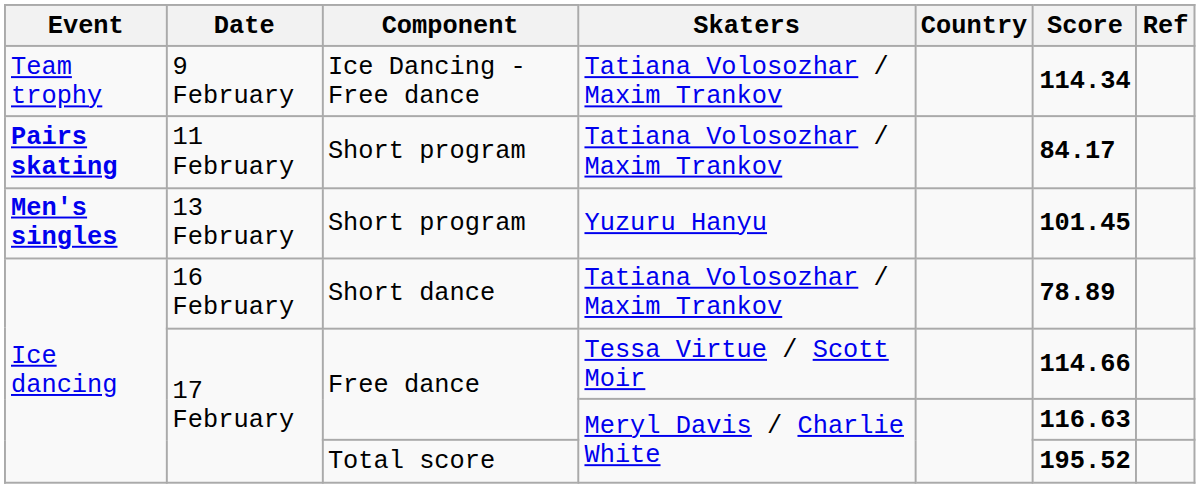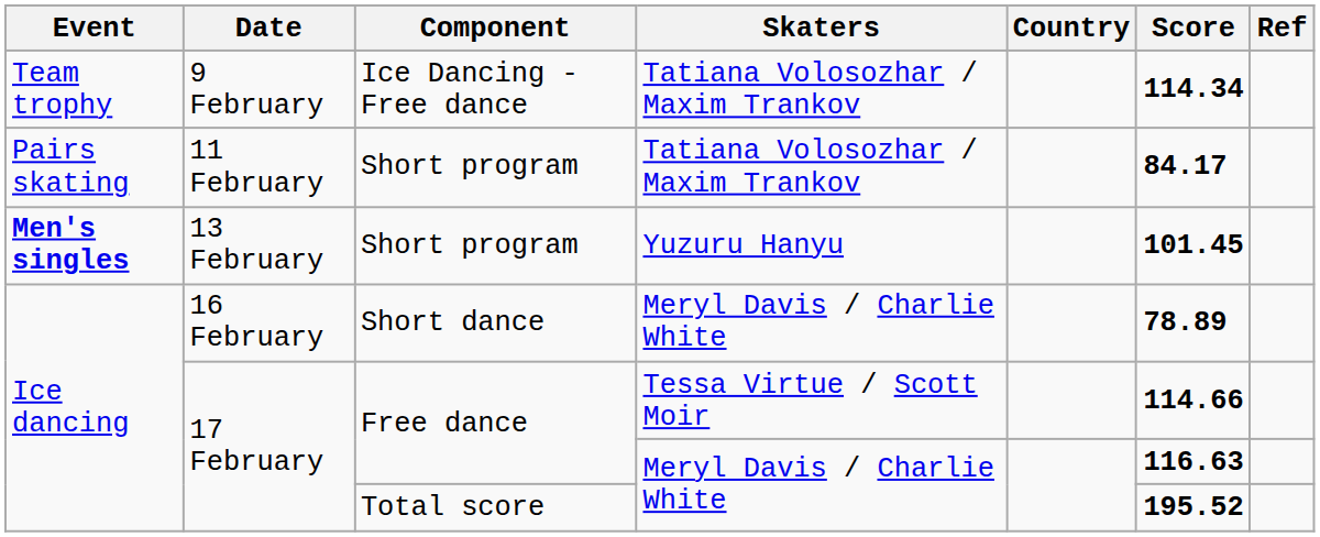11 February | Event: bold -> normal
16 February | Skaters: Tatiana Volosozhar / Maxim Trankov -> Meryl Davis / Charlie White
